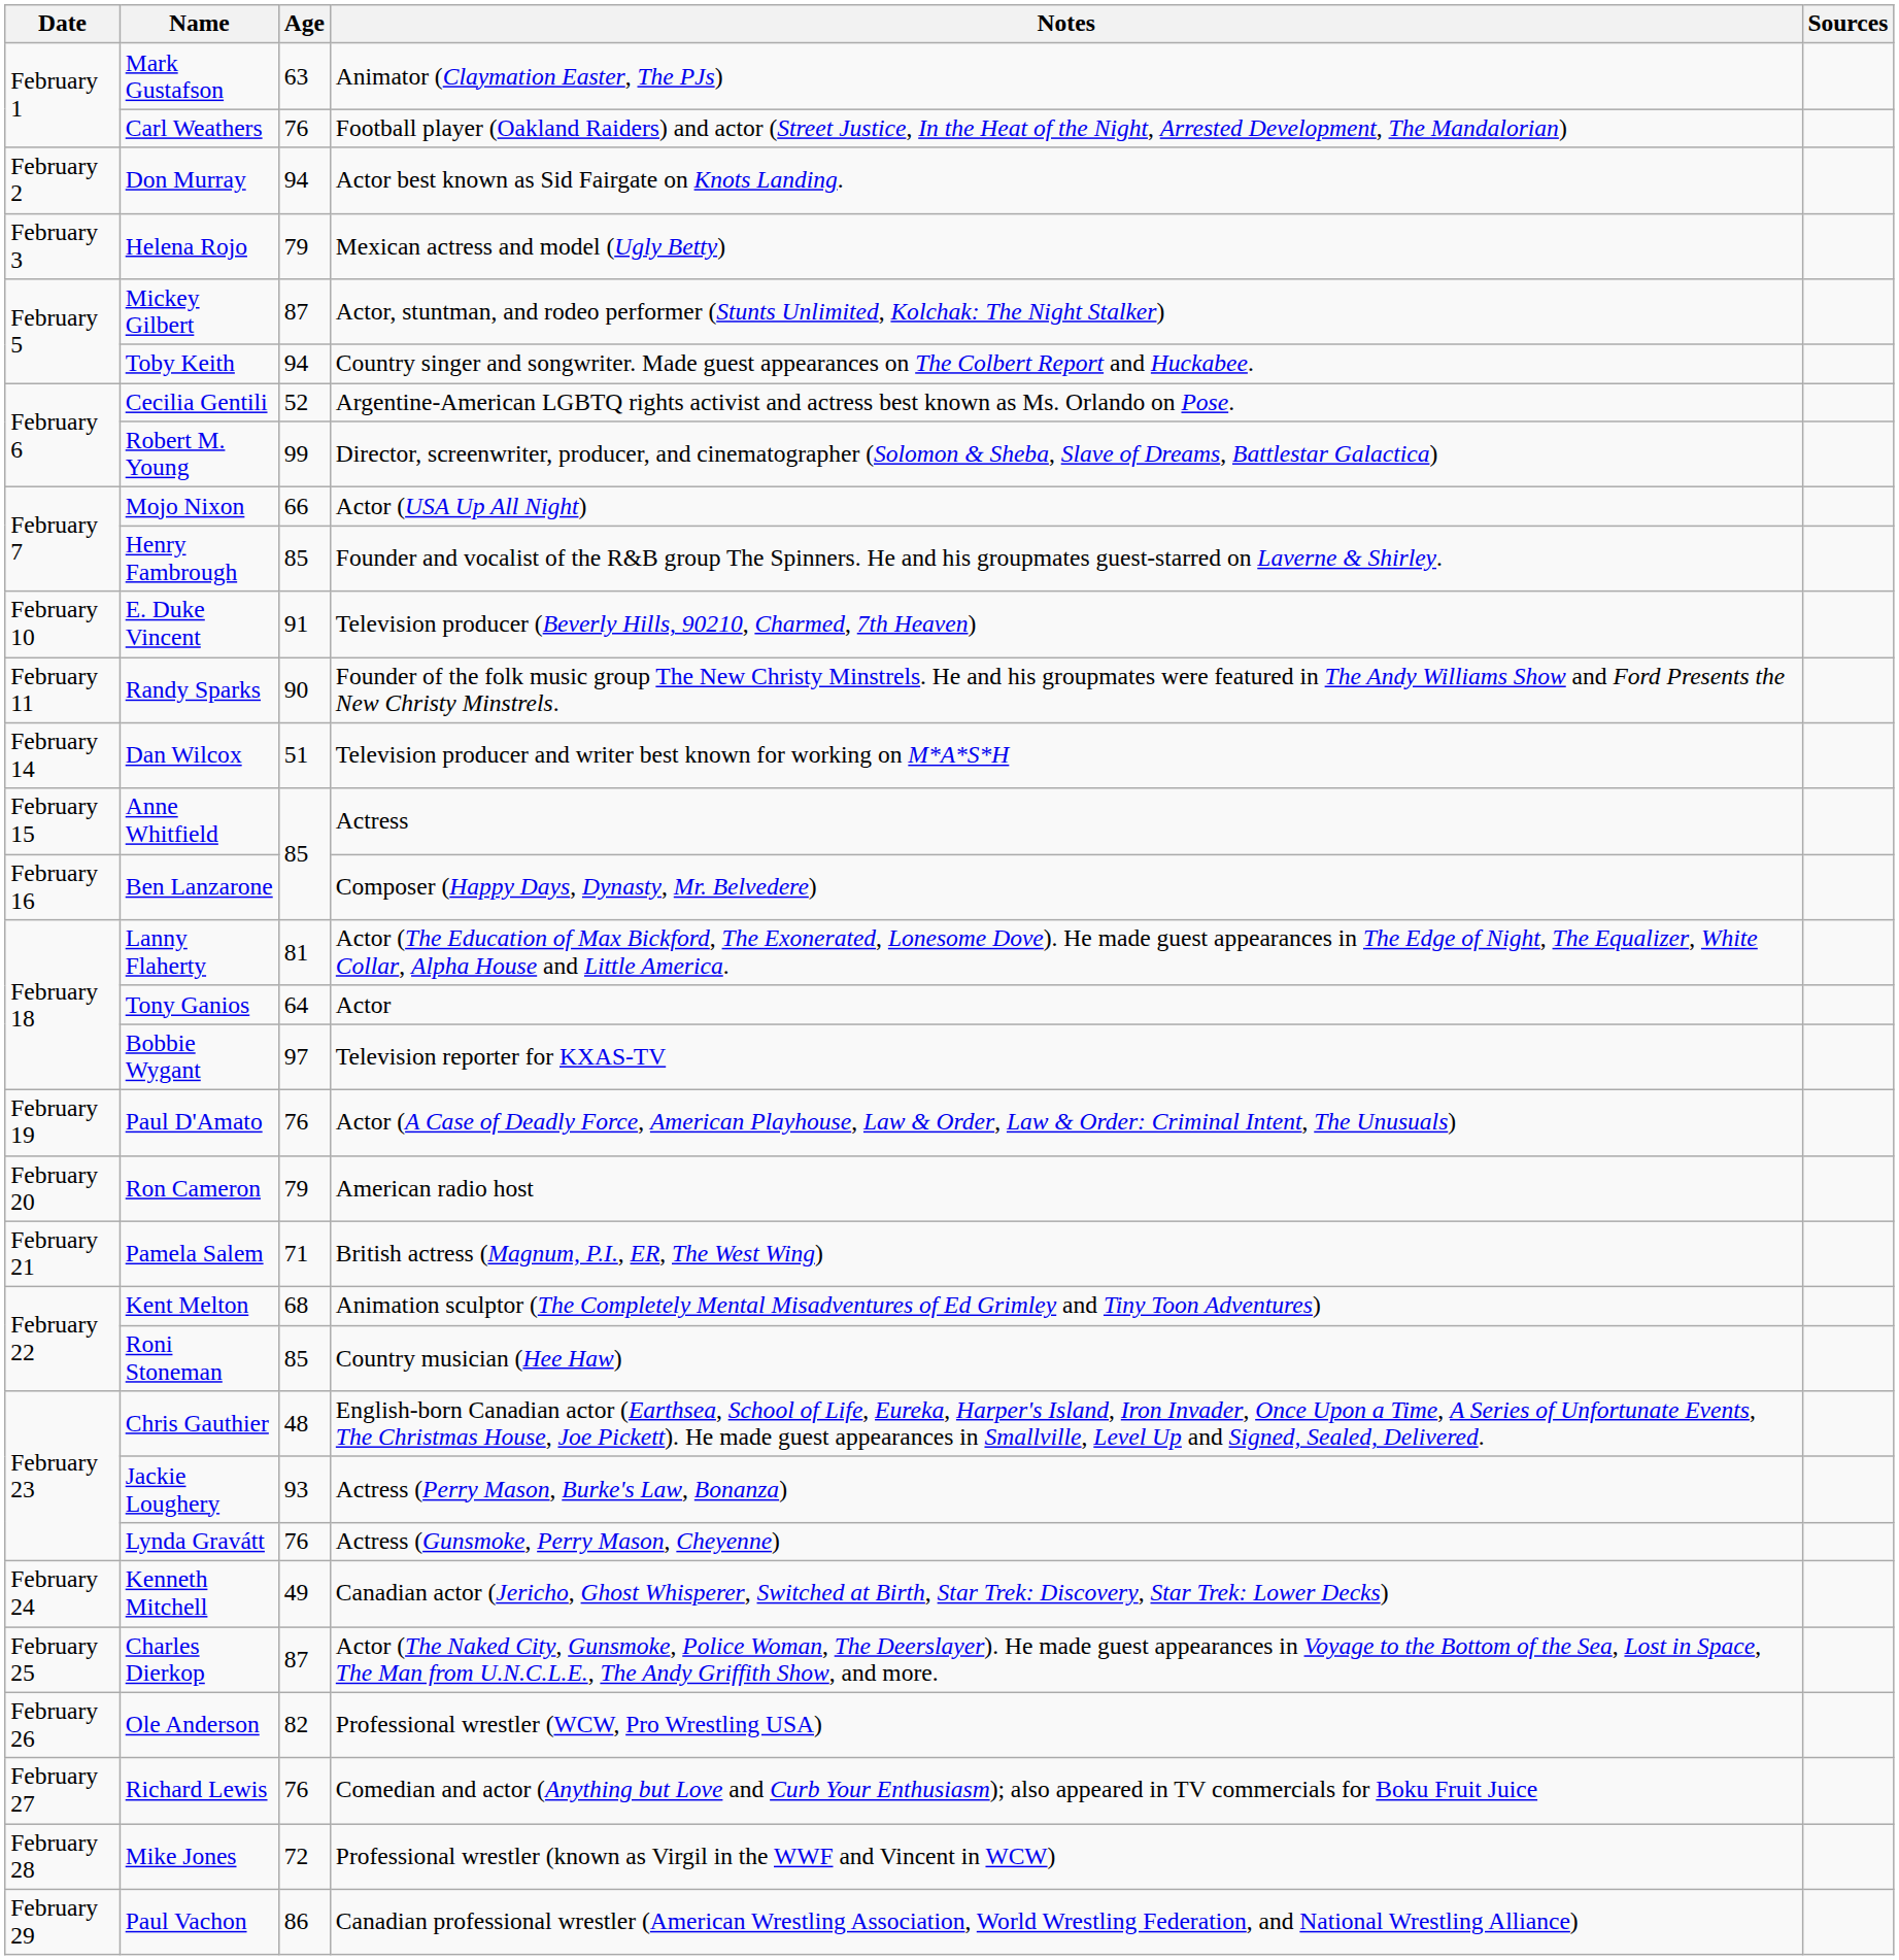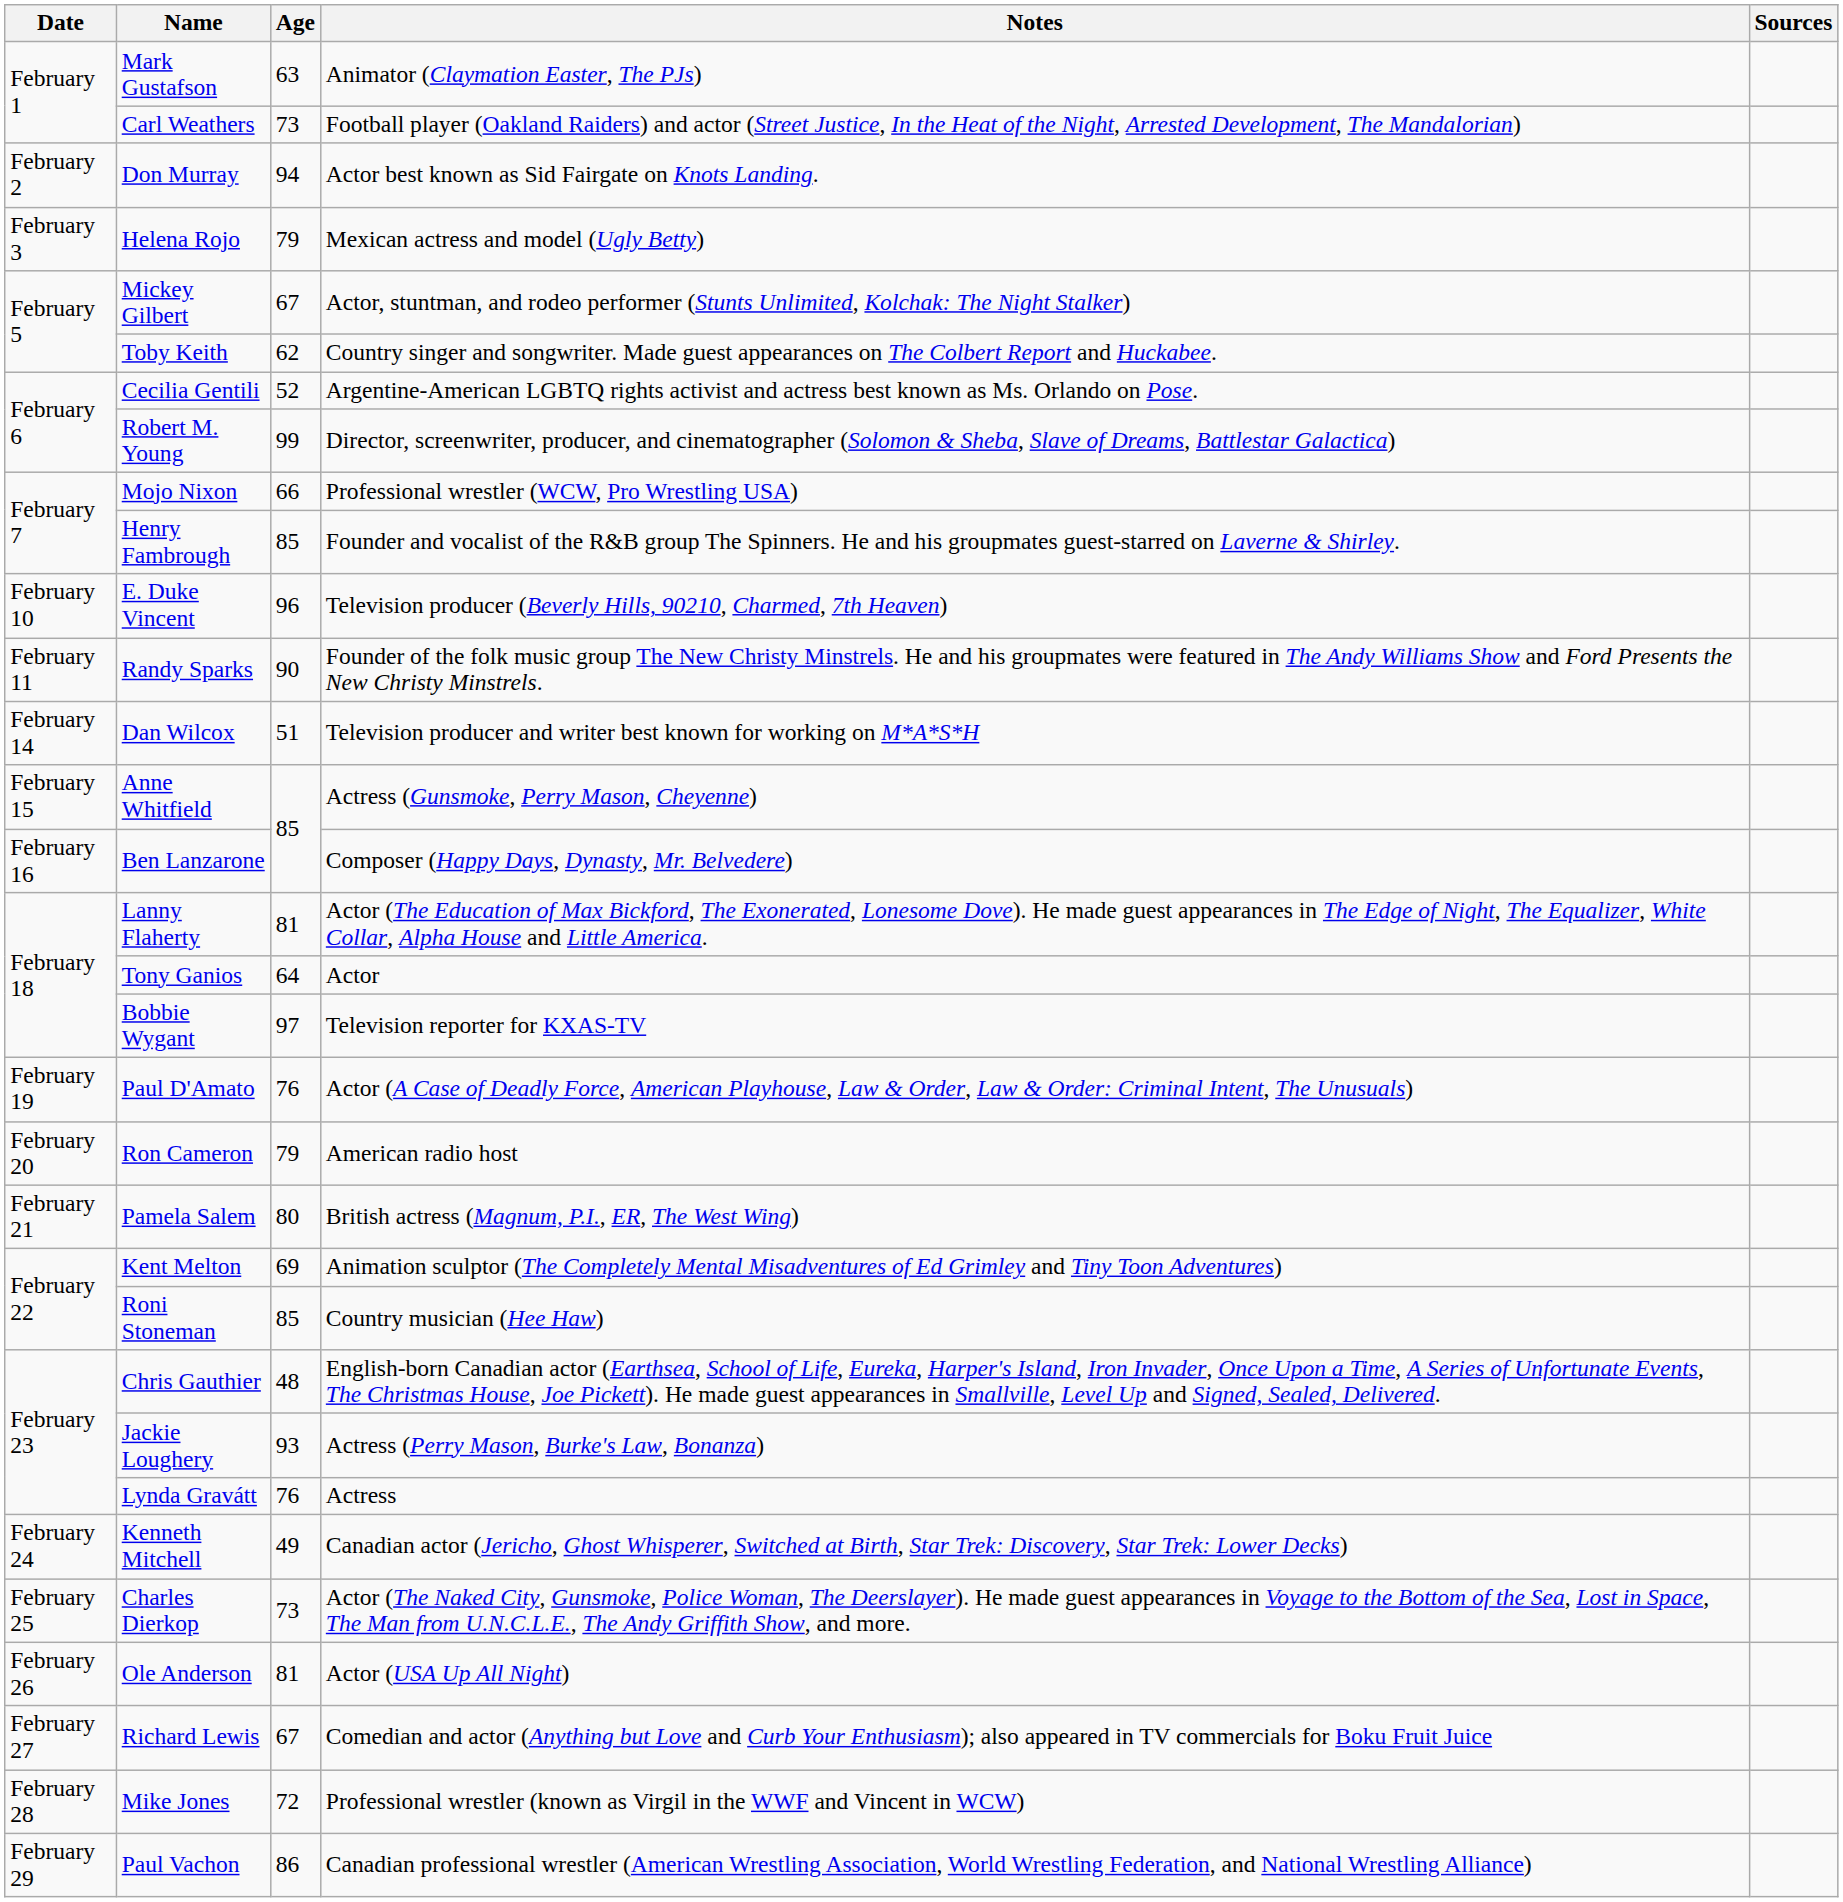Carl Weathers | Age: 76 -> 73
Mickey Gilbert | Age: 87 -> 67
Toby Keith | Age: 94 -> 62
Mojo Nixon | Notes: Actor (USA Up All Night) -> Professional wrestler (WCW, Pro Wrestling USA)
E. Duke Vincent | Age: 91 -> 96
Anne Whitfield | Notes: Actress -> Actress (Gunsmoke, Perry Mason, Cheyenne)
Pamela Salem | Age: 71 -> 80
Kent Melton | Age: 68 -> 69
Lynda Gravátt | Notes: Actress (Gunsmoke, Perry Mason, Cheyenne) -> Actress
Charles Dierkop | Age: 87 -> 73
Ole Anderson | Age: 82 -> 81
Ole Anderson | Notes: Professional wrestler (WCW, Pro Wrestling USA) -> Actor (USA Up All Night)
Richard Lewis | Age: 76 -> 67
